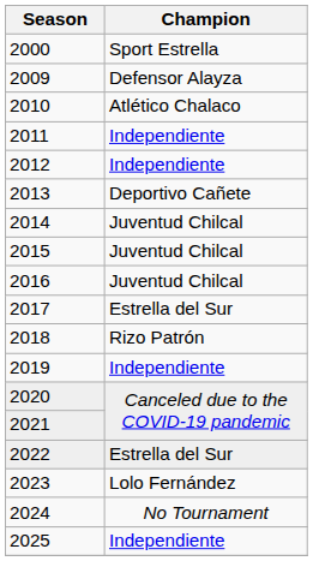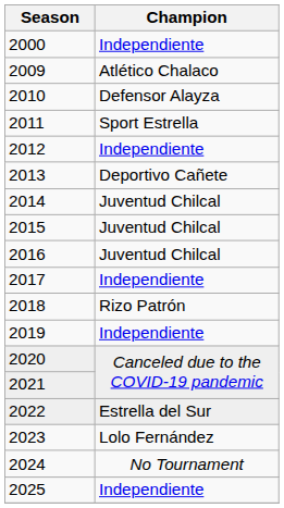2000 | Champion: Sport Estrella -> Independiente
2009 | Champion: Defensor Alayza -> Atlético Chalaco
2010 | Champion: Atlético Chalaco -> Defensor Alayza
2011 | Champion: Independiente -> Sport Estrella
2017 | Champion: Estrella del Sur -> Independiente
